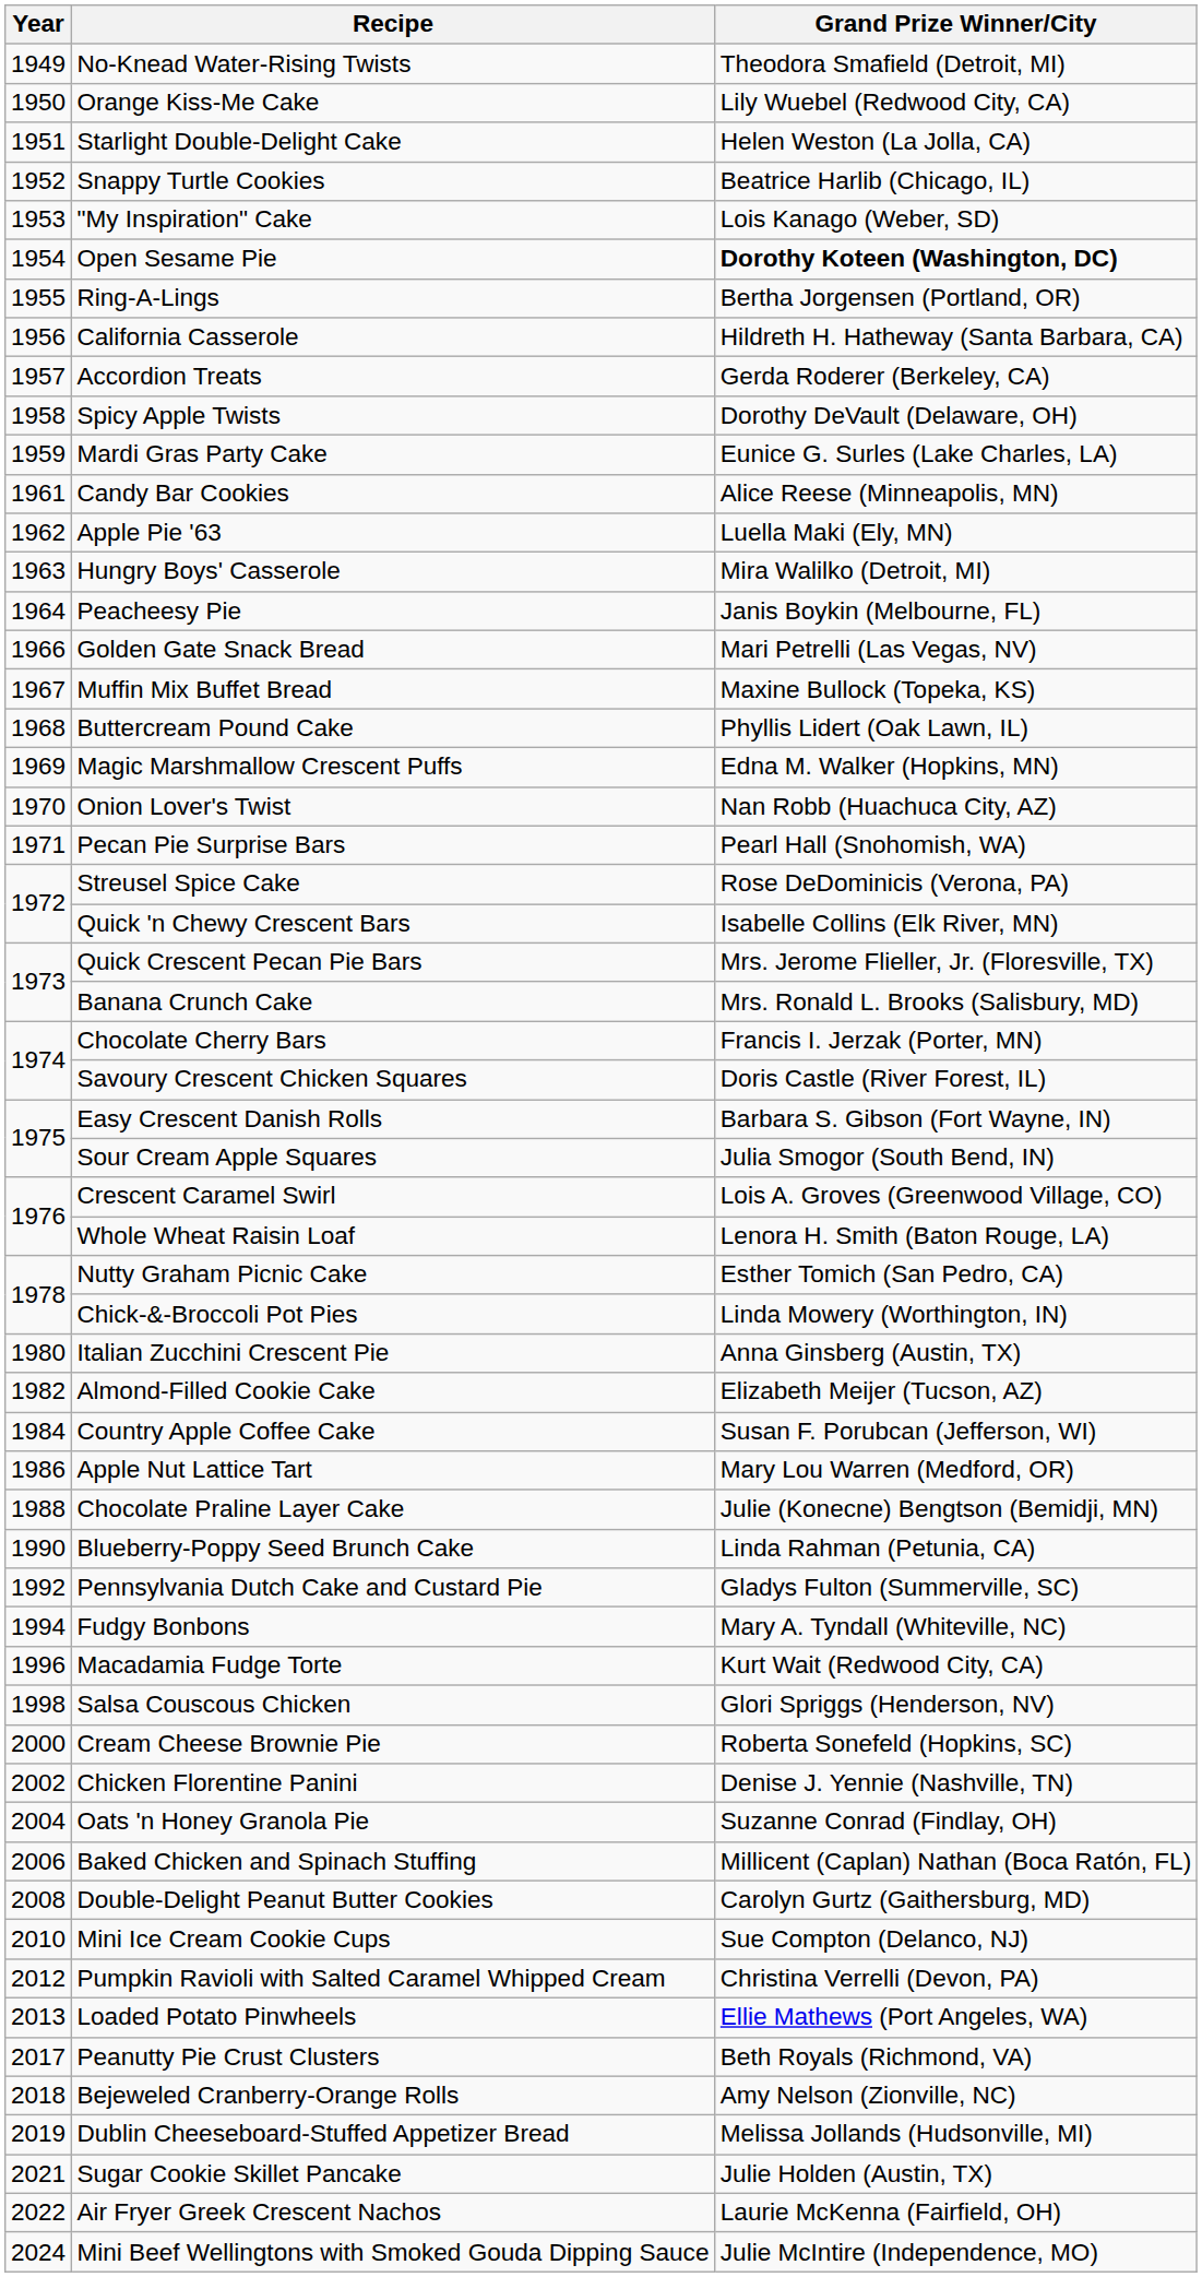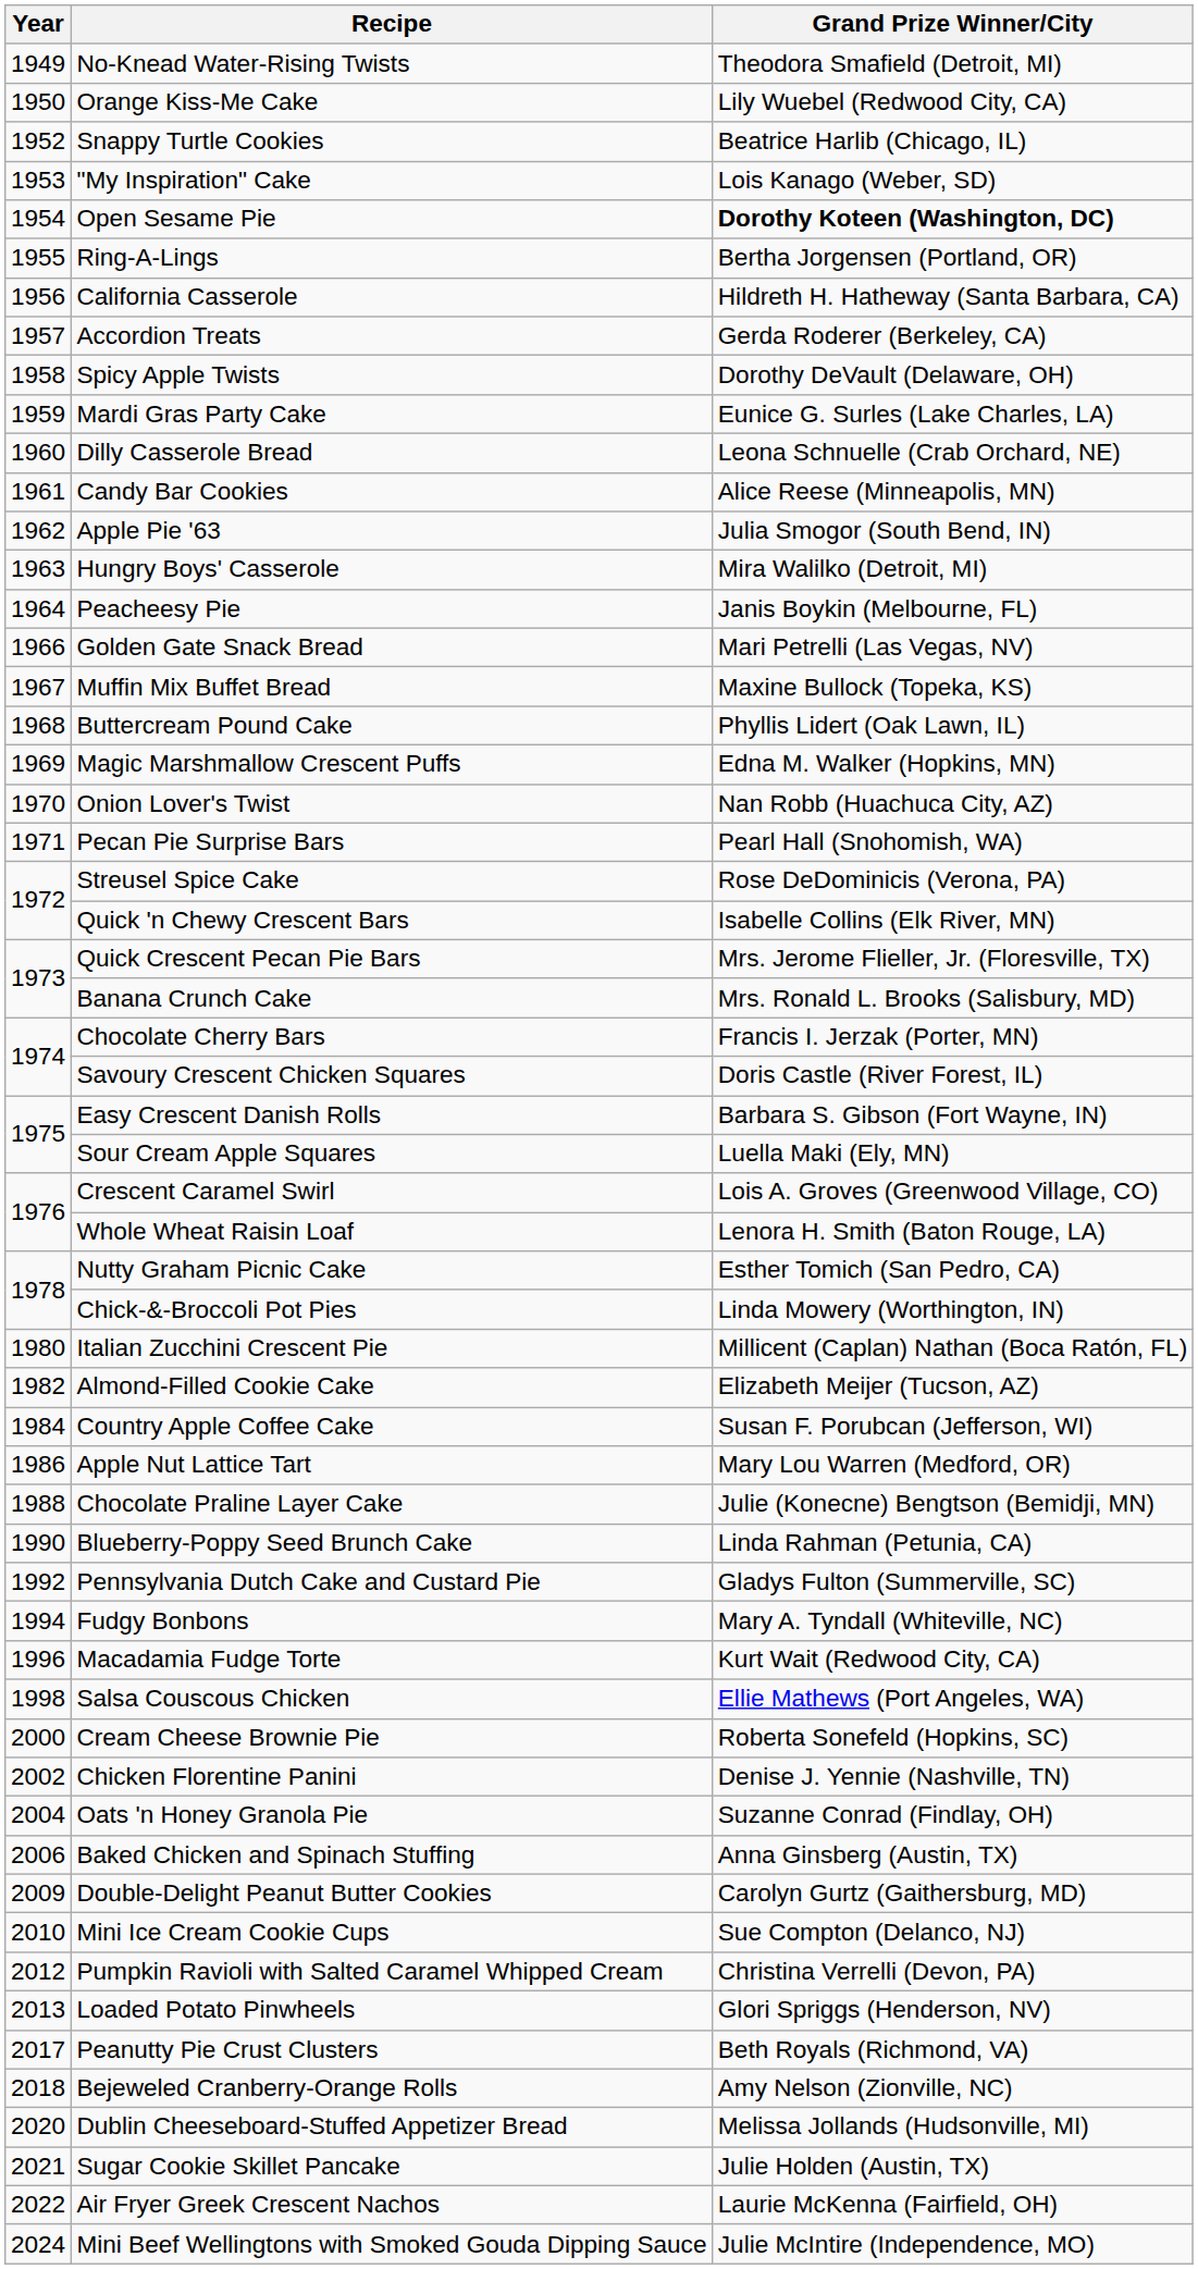- row: 1951 | Starlight Double-Delight Cake | Helen Weston (La Jolla, CA)
+ row: 1960 | Dilly Casserole Bread | Leona Schnuelle (Crab Orchard, NE)
Apple Pie '63 | Grand Prize Winner/City: Luella Maki (Ely, MN) -> Julia Smogor (South Bend, IN)
Sour Cream Apple Squares | Grand Prize Winner/City: Julia Smogor (South Bend, IN) -> Luella Maki (Ely, MN)
Italian Zucchini Crescent Pie | Grand Prize Winner/City: Anna Ginsberg (Austin, TX) -> Millicent (Caplan) Nathan (Boca Ratón, FL)
Salsa Couscous Chicken | Grand Prize Winner/City: Glori Spriggs (Henderson, NV) -> Ellie Mathews (Port Angeles, WA)
Baked Chicken and Spinach Stuffing | Grand Prize Winner/City: Millicent (Caplan) Nathan (Boca Ratón, FL) -> Anna Ginsberg (Austin, TX)
Double-Delight Peanut Butter Cookies | Year: 2008 -> 2009
Loaded Potato Pinwheels | Grand Prize Winner/City: Ellie Mathews (Port Angeles, WA) -> Glori Spriggs (Henderson, NV)
Dublin Cheeseboard-Stuffed Appetizer Bread | Year: 2019 -> 2020
